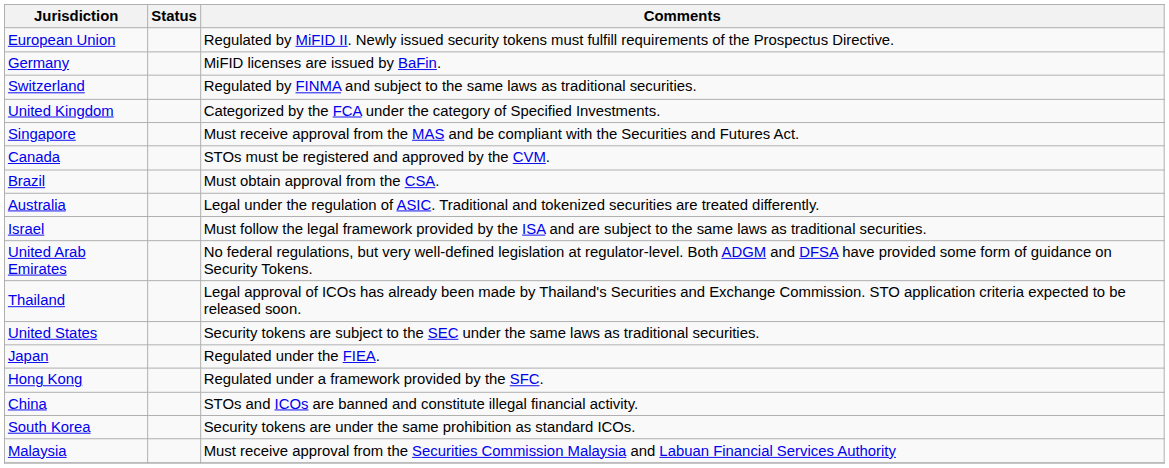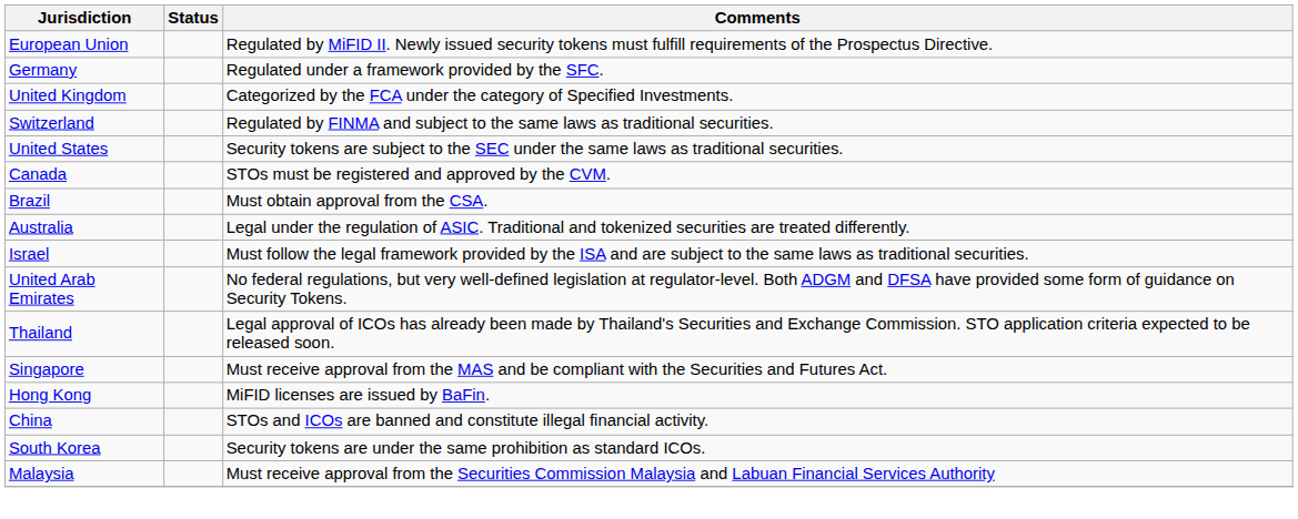Germany | Comments: MiFID licenses are issued by BaFin. -> Regulated under a framework provided by the SFC.
rows swapped: United Kingdom <-> Switzerland
rows swapped: United States <-> Singapore
- row: Japan | Regulated under the FIEA.
Hong Kong | Comments: Regulated under a framework provided by the SFC. -> MiFID licenses are issued by BaFin.
